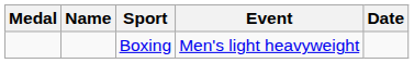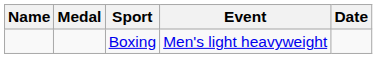columns swapped: Medal <-> Name
